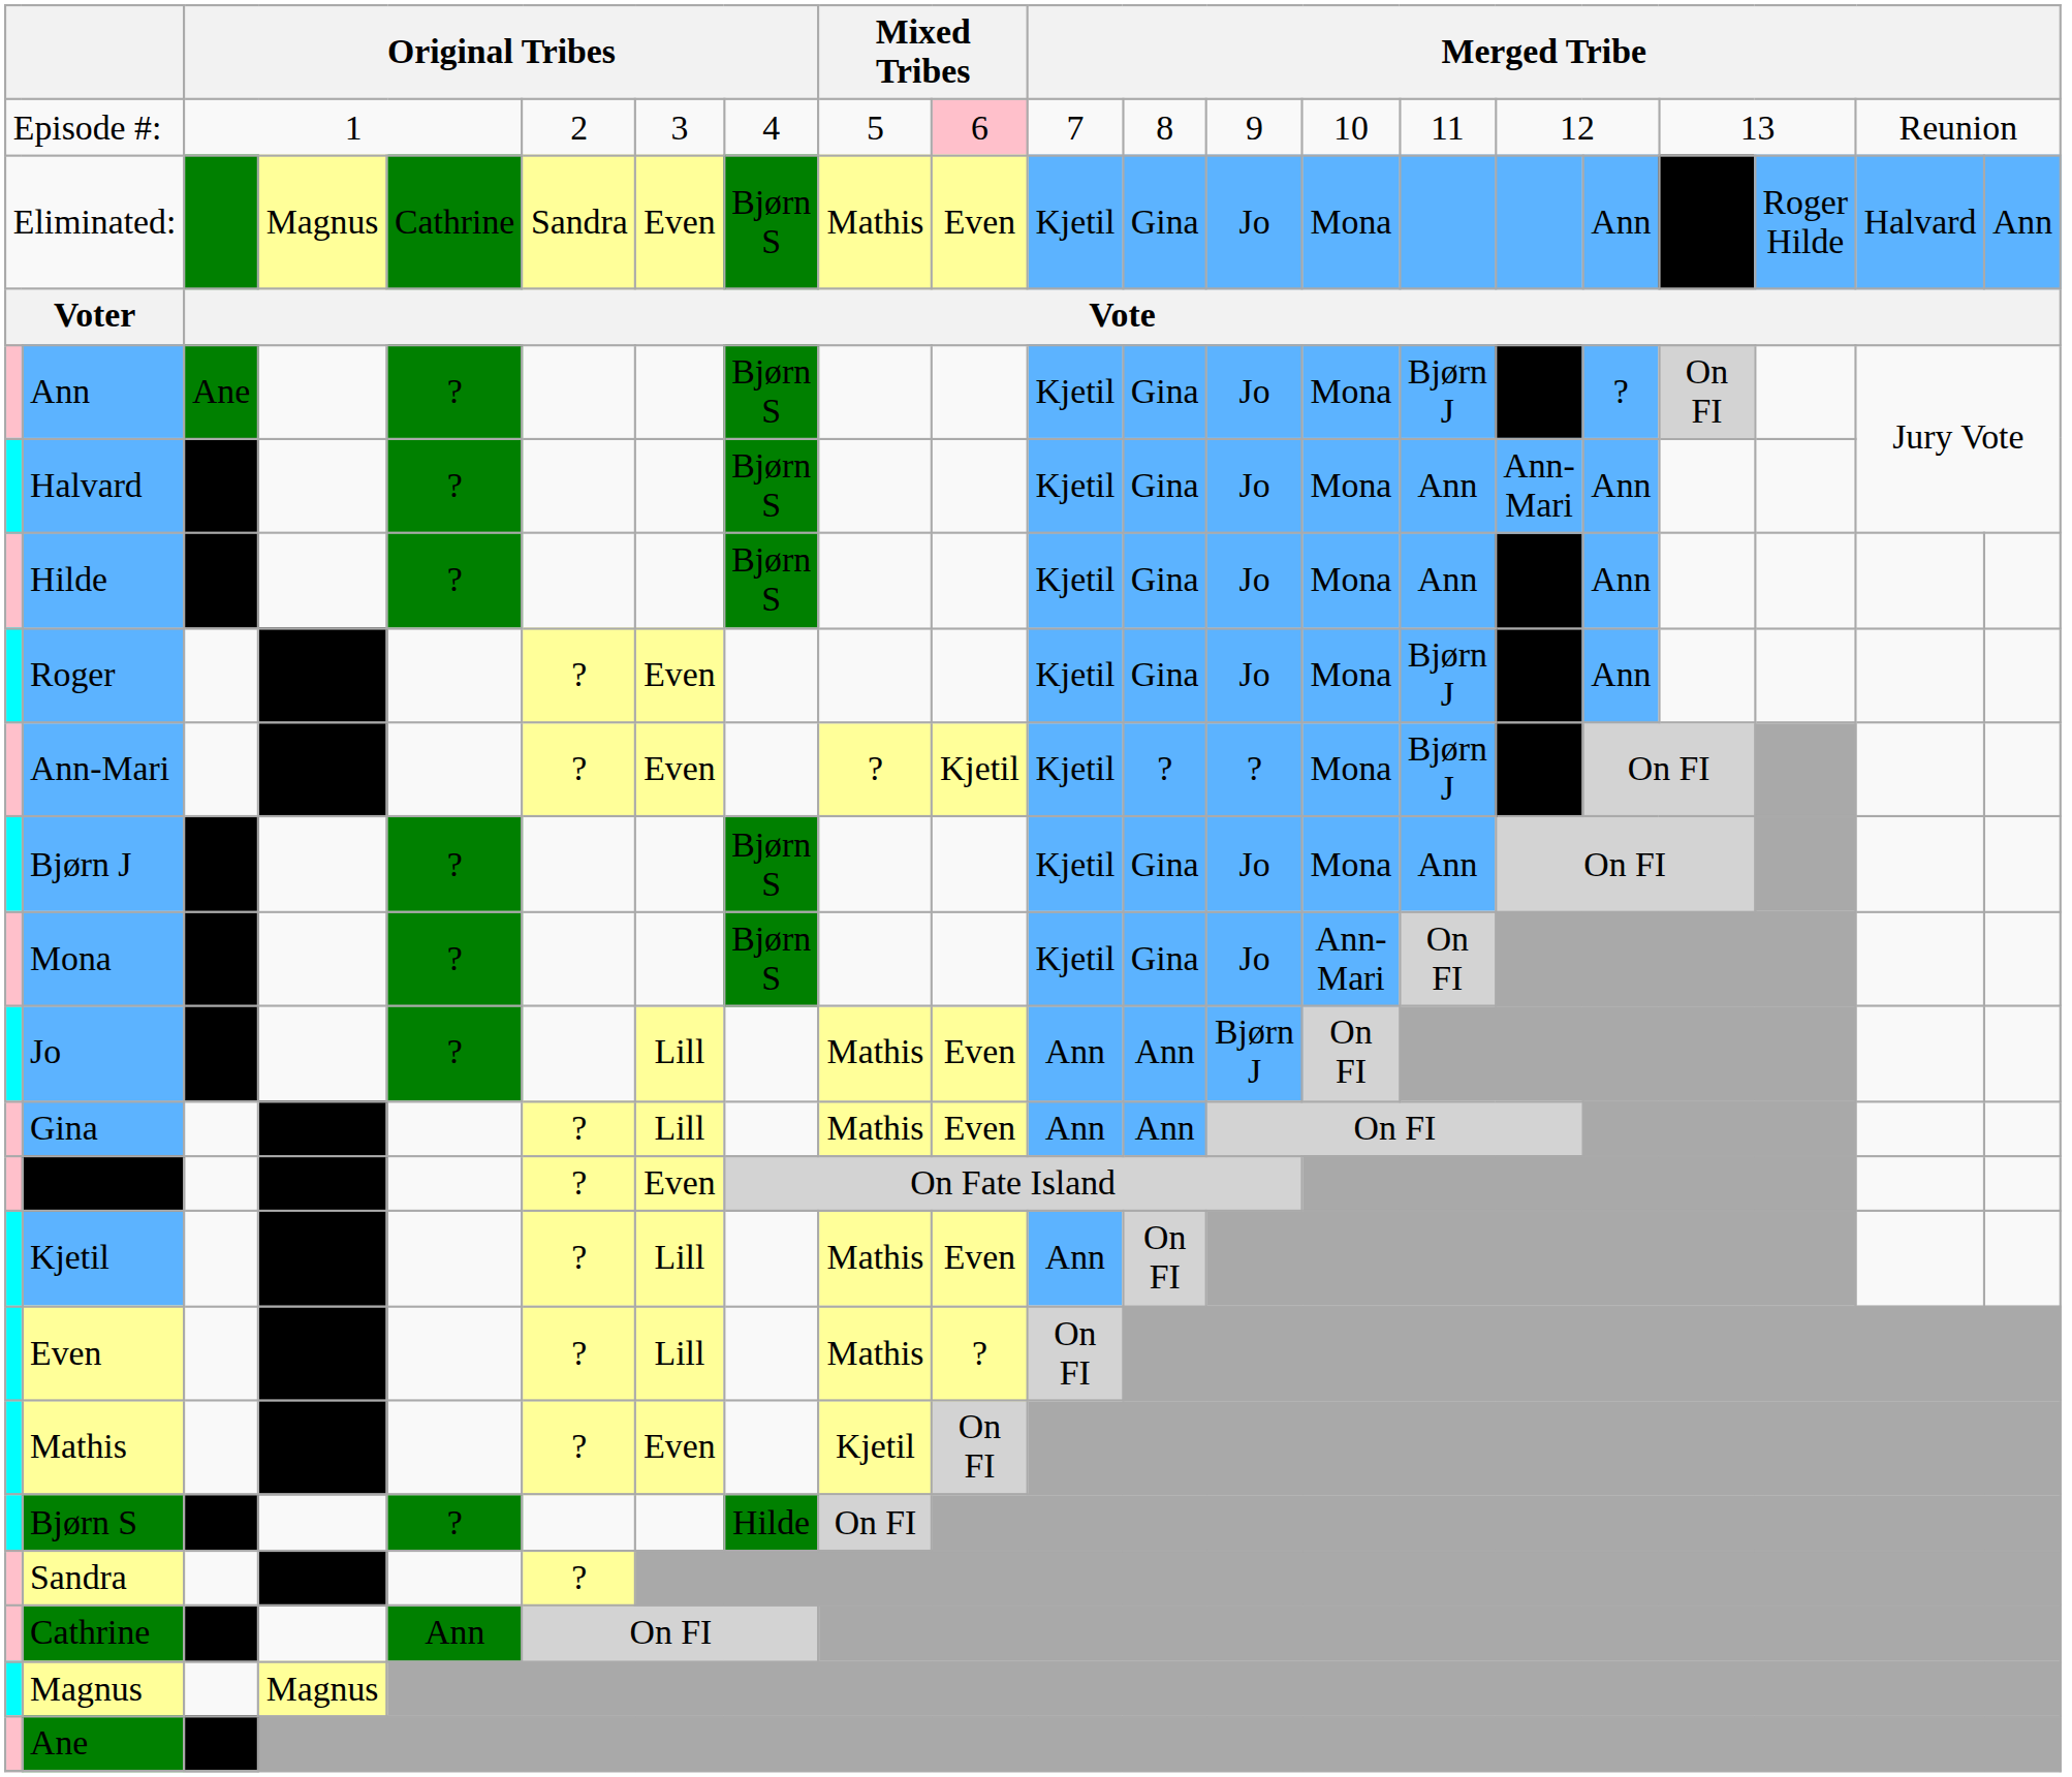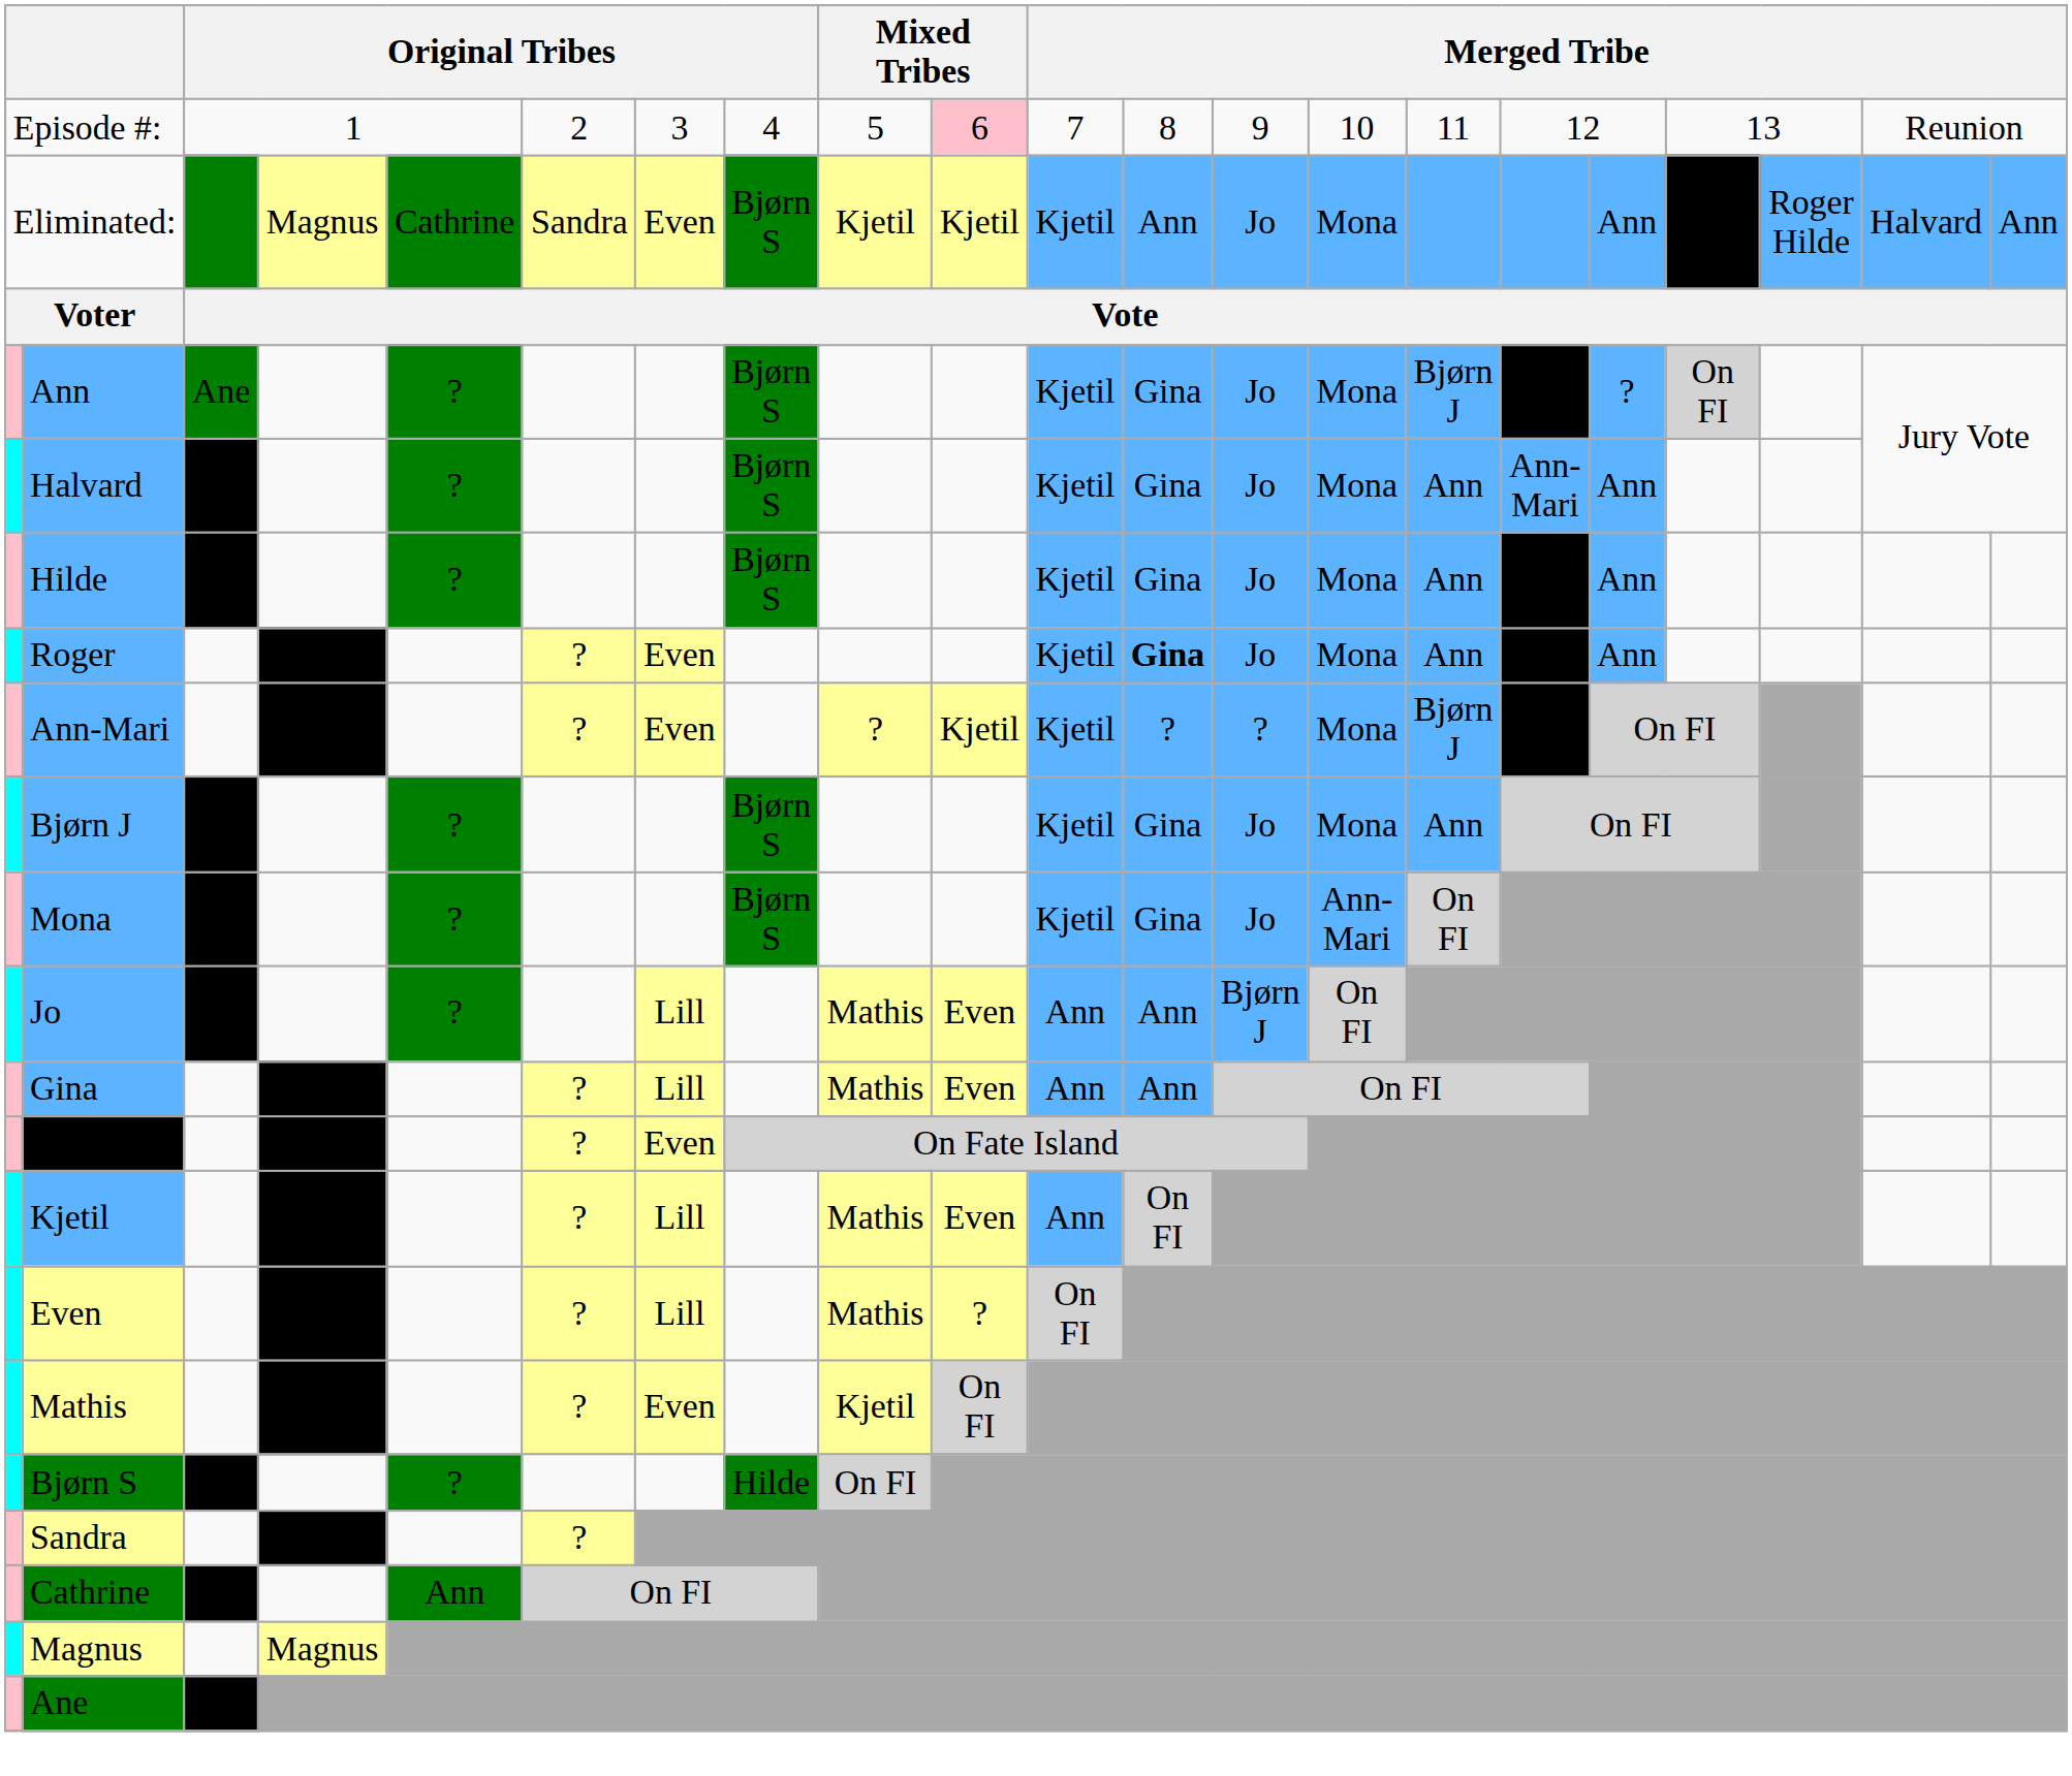Eliminated: | column 9: Mathis -> Kjetil
Eliminated: | column 10: Even -> Kjetil
Eliminated: | column 12: Gina -> Ann
Roger | column 12: normal -> bold
Roger | column 15: Bjørn J -> Ann
